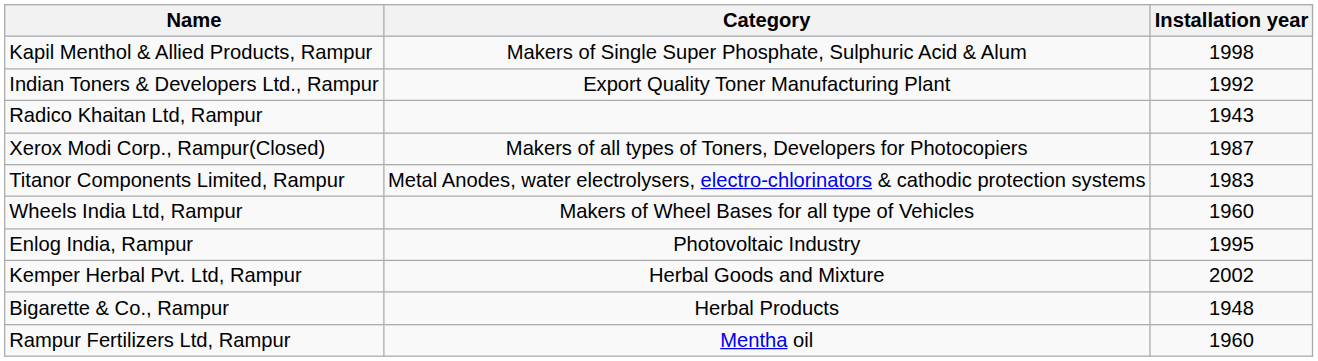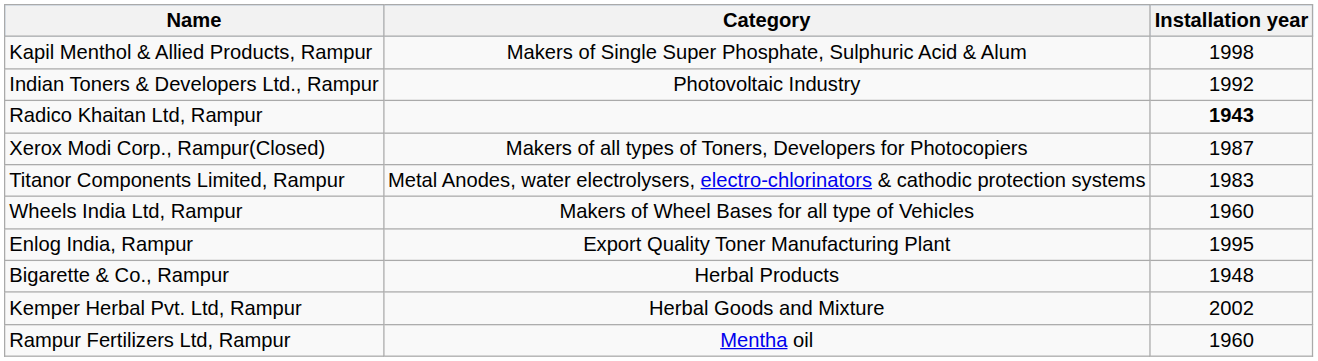Indian Toners & Developers Ltd., Rampur | Category: Export Quality Toner Manufacturing Plant -> Photovoltaic Industry
Radico Khaitan Ltd, Rampur | Installation year: normal -> bold
Enlog India, Rampur | Category: Photovoltaic Industry -> Export Quality Toner Manufacturing Plant
rows swapped: Bigarette & Co., Rampur <-> Kemper Herbal Pvt. Ltd, Rampur
